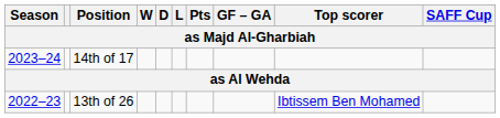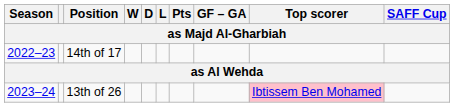14th of 17 | Season: 2023–24 -> 2022–23
13th of 26 | Season: 2022–23 -> 2023–24
13th of 26 | Top scorer: no background -> pink background
